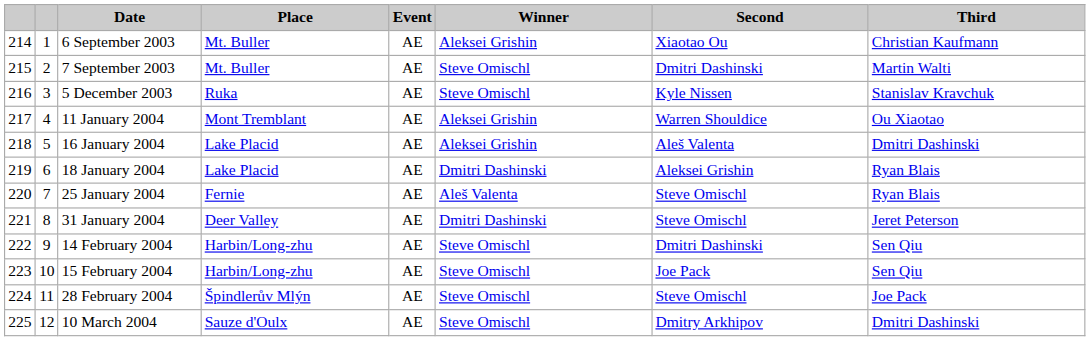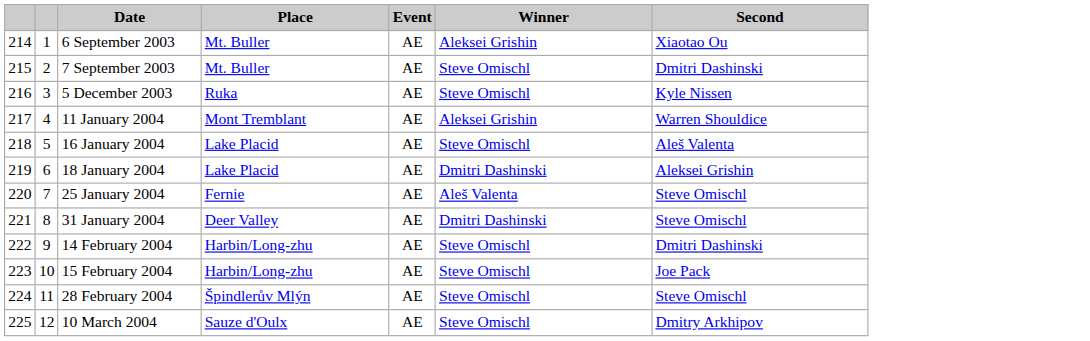- column: Third | Christian Kaufmann | Martin Walti | Stanislav Kravchuk | Ou Xiaotao | Dmitri Dashinski | Ryan Blais | Ryan Blais | Jeret Peterson | Sen Qiu | Sen Qiu | Joe Pack | Dmitri Dashinski
16 January 2004 | Winner: Aleksei Grishin -> Steve Omischl
